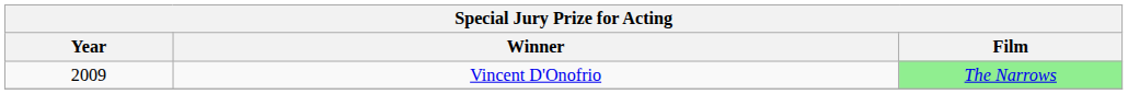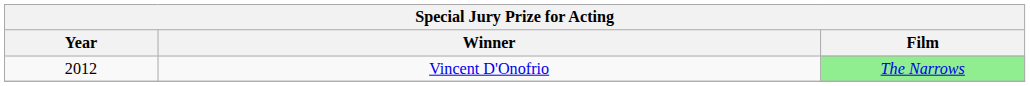Vincent D'Onofrio | Year: 2009 -> 2012
